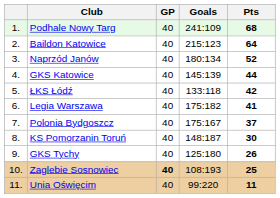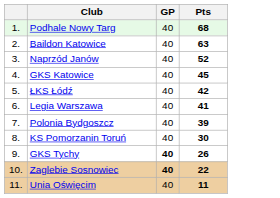- column: Goals | 241:109 | 215:123 | 180:134 | 145:139 | 133:118 | 175:182 | 175:167 | 148:187 | 125:180 | 108:193 | 99:220
Baildon Katowice | Pts: 64 -> 63
GKS Katowice | Pts: 44 -> 45
Polonia Bydgoszcz | Pts: 37 -> 39
GKS Tychy | GP: normal -> bold
Zaglebie Sosnowiec | Pts: 25 -> 22
